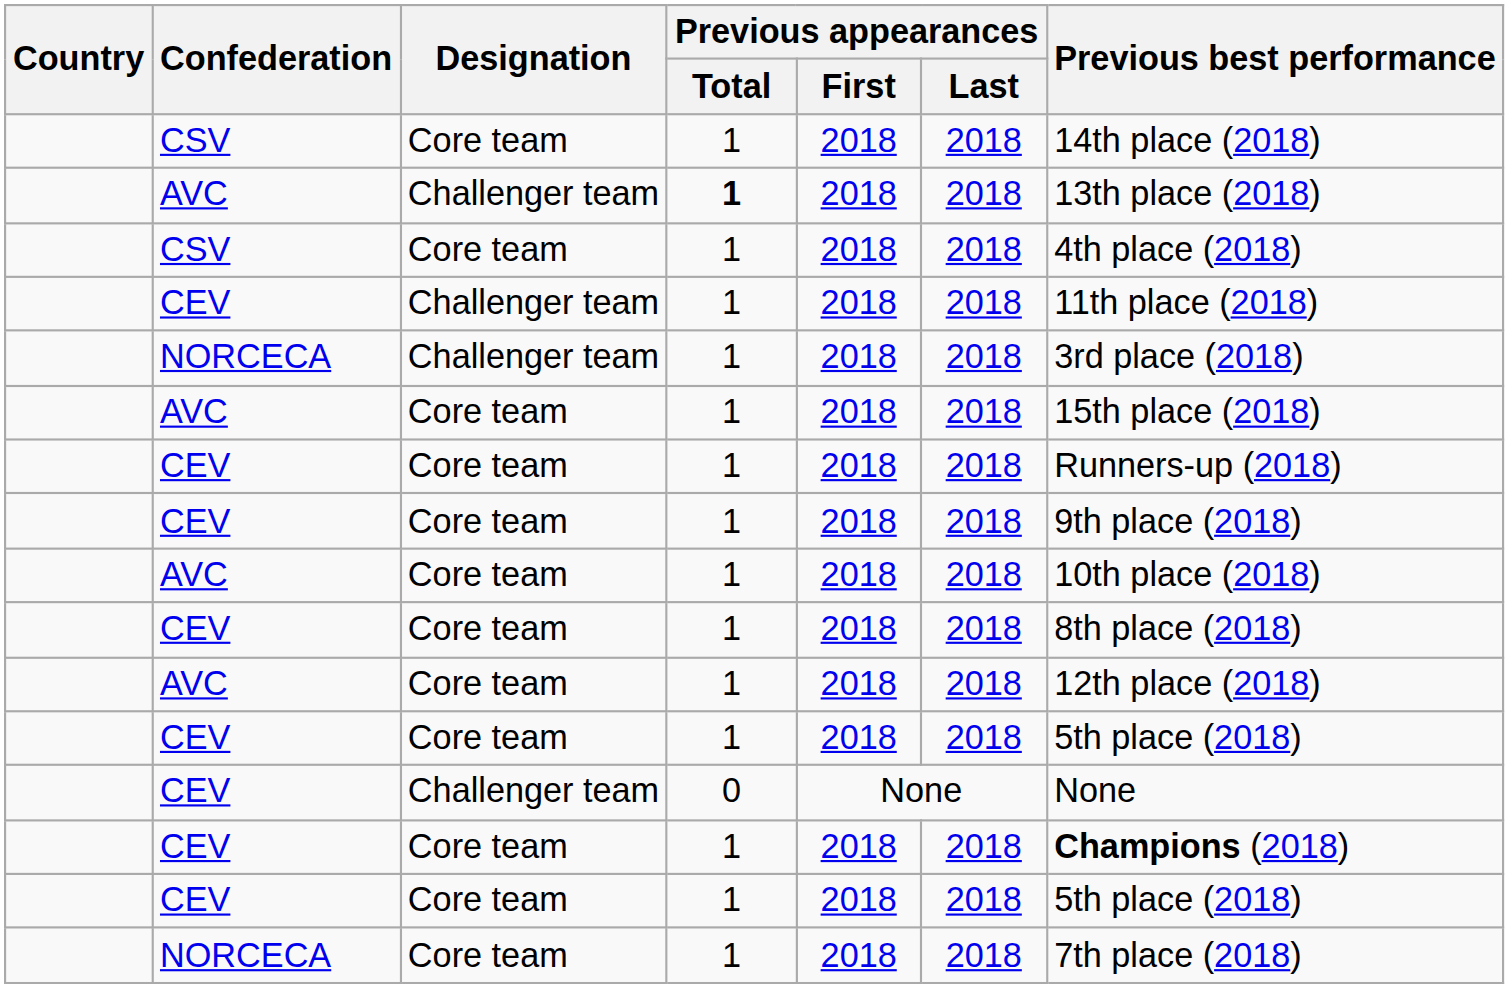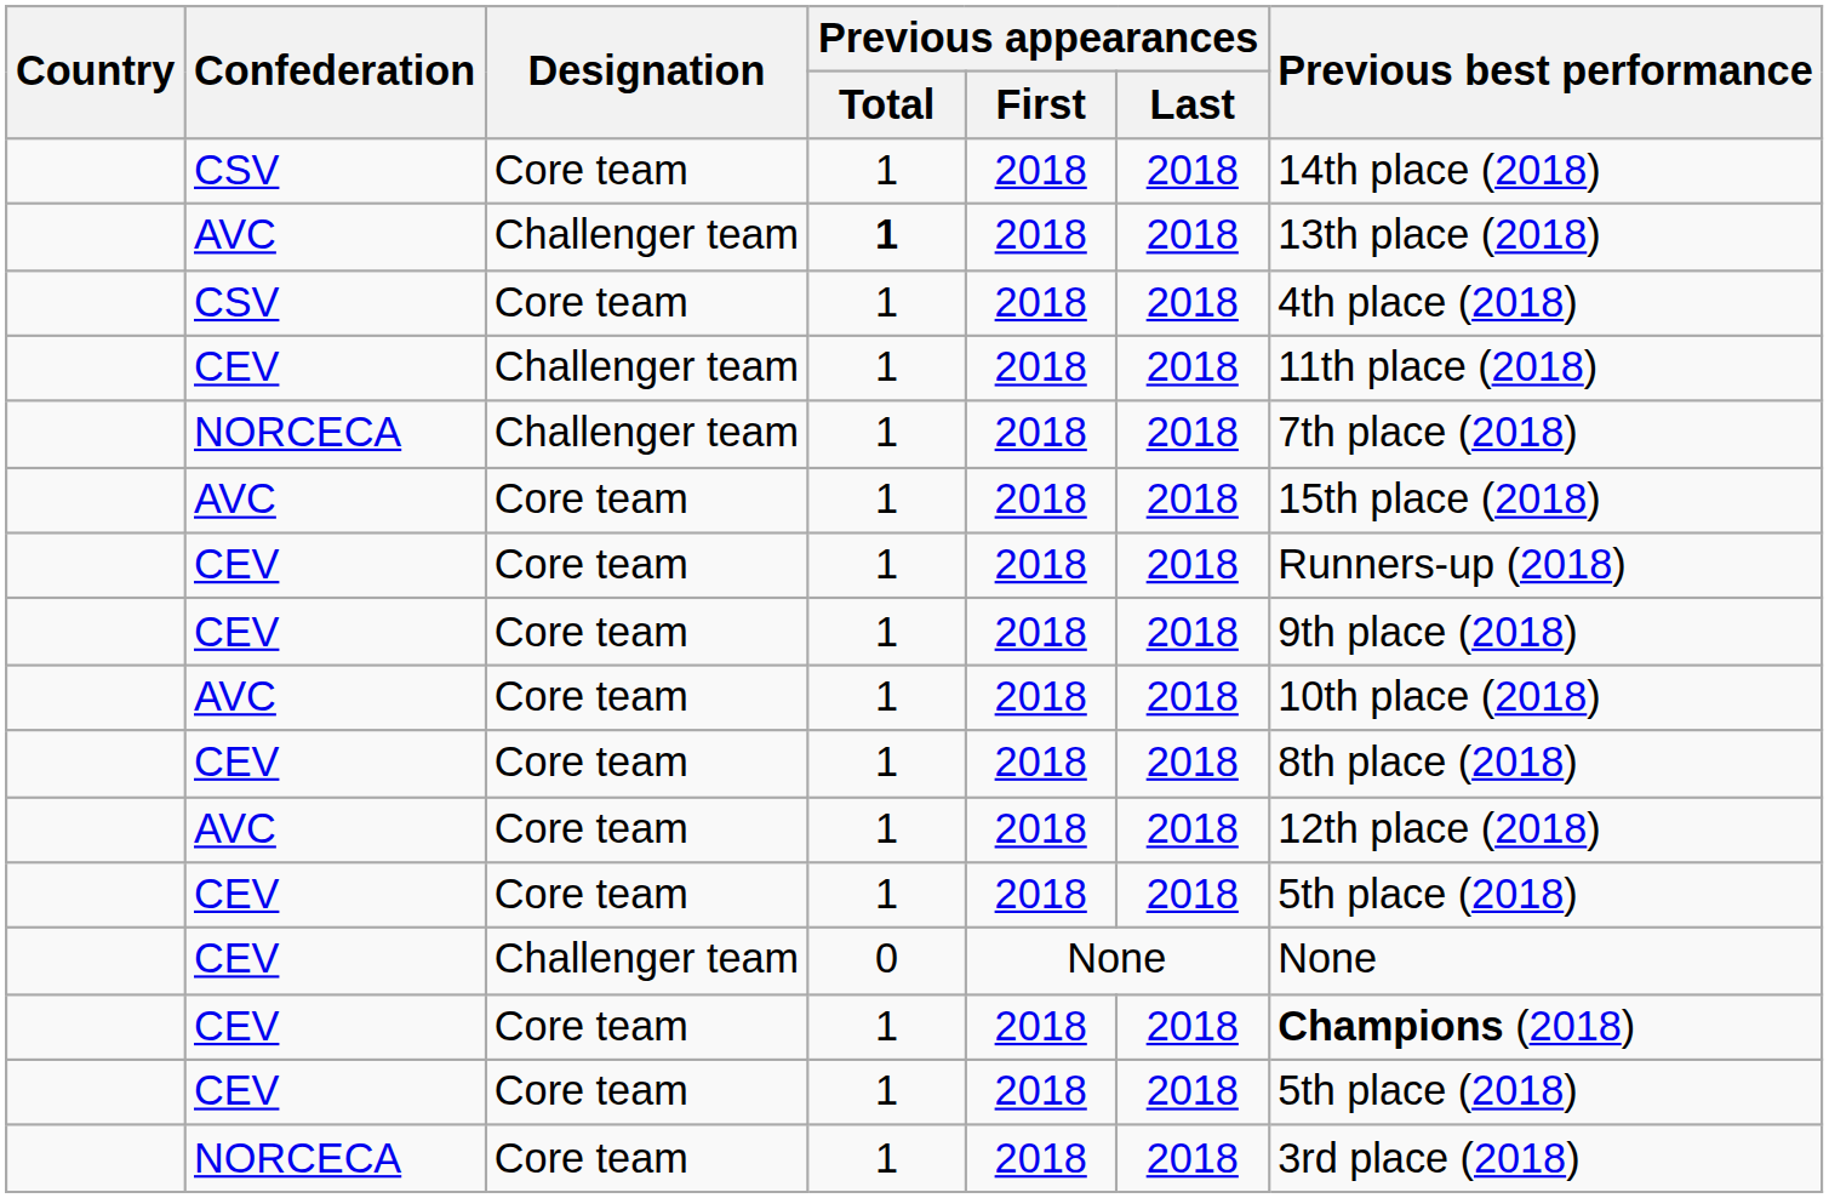NORCECA / Challenger team | Previous best performance: 3rd place (2018) -> 7th place (2018)
NORCECA / Core team | Previous best performance: 7th place (2018) -> 3rd place (2018)
